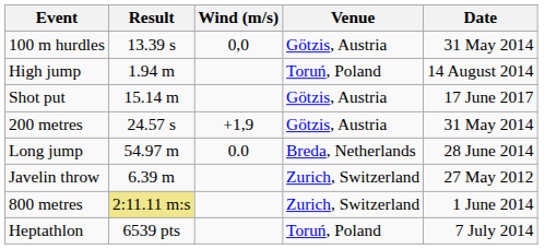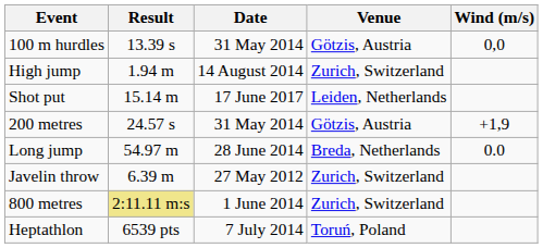columns swapped: Wind (m/s) <-> Date
High jump | Venue: Toruń, Poland -> Zurich, Switzerland
Shot put | Venue: Götzis, Austria -> Leiden, Netherlands
